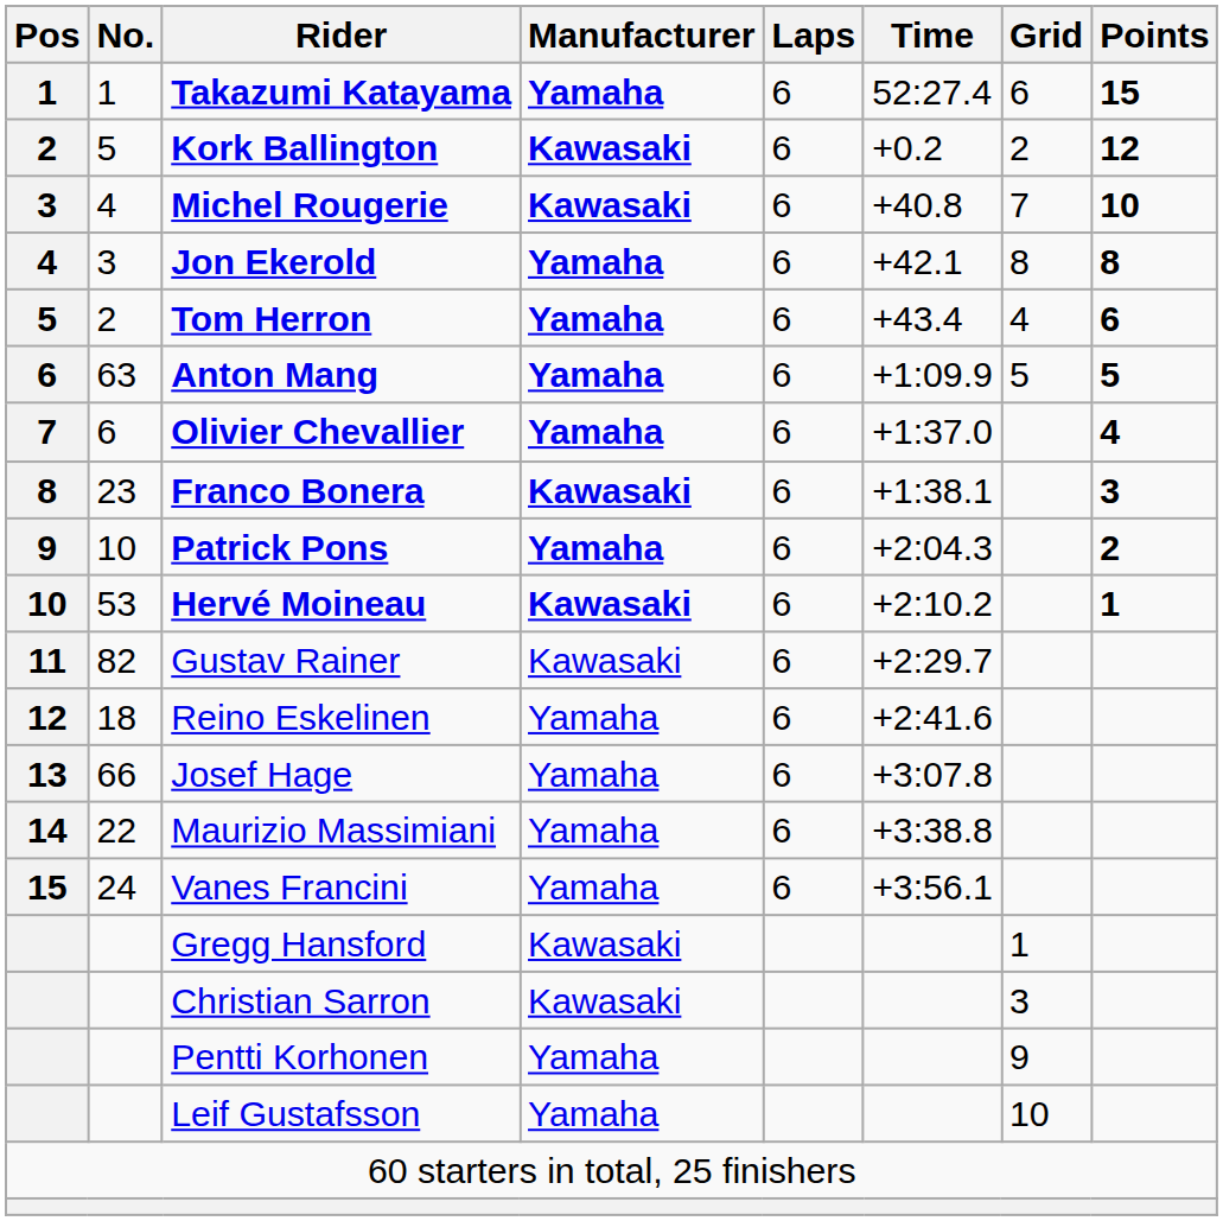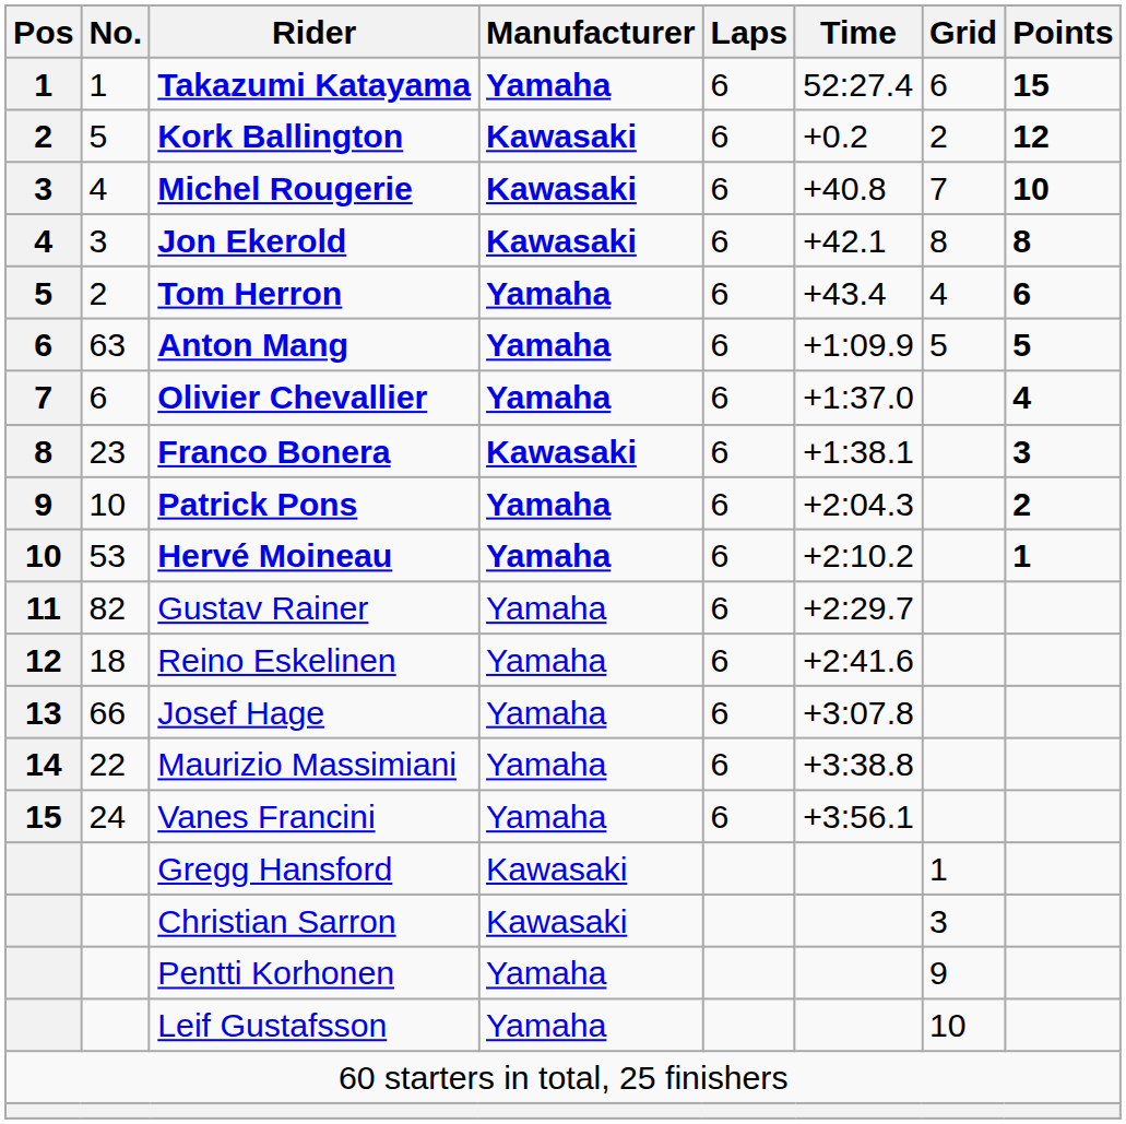Jon Ekerold | Manufacturer: Yamaha -> Kawasaki
Hervé Moineau | Manufacturer: Kawasaki -> Yamaha
Gustav Rainer | Manufacturer: Kawasaki -> Yamaha
